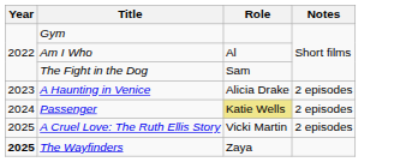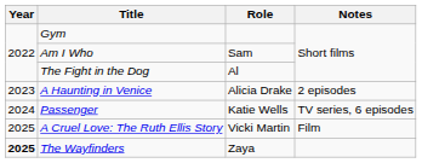Am I Who | Role: Al -> Sam
The Fight in the Dog | Role: Sam -> Al
Passenger | Role: khaki background -> no background
Passenger | Notes: 2 episodes -> TV series, 6 episodes
A Cruel Love: The Ruth Ellis Story | Notes: 2 episodes -> Film
